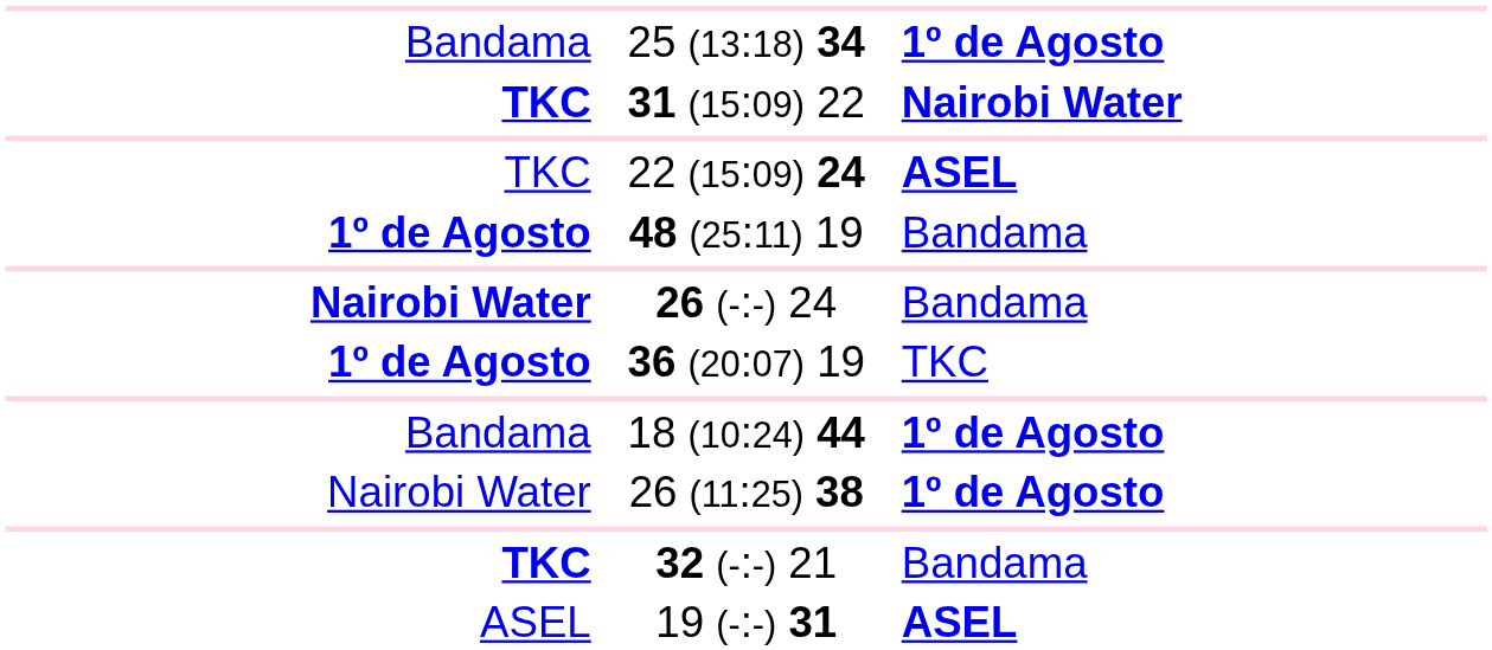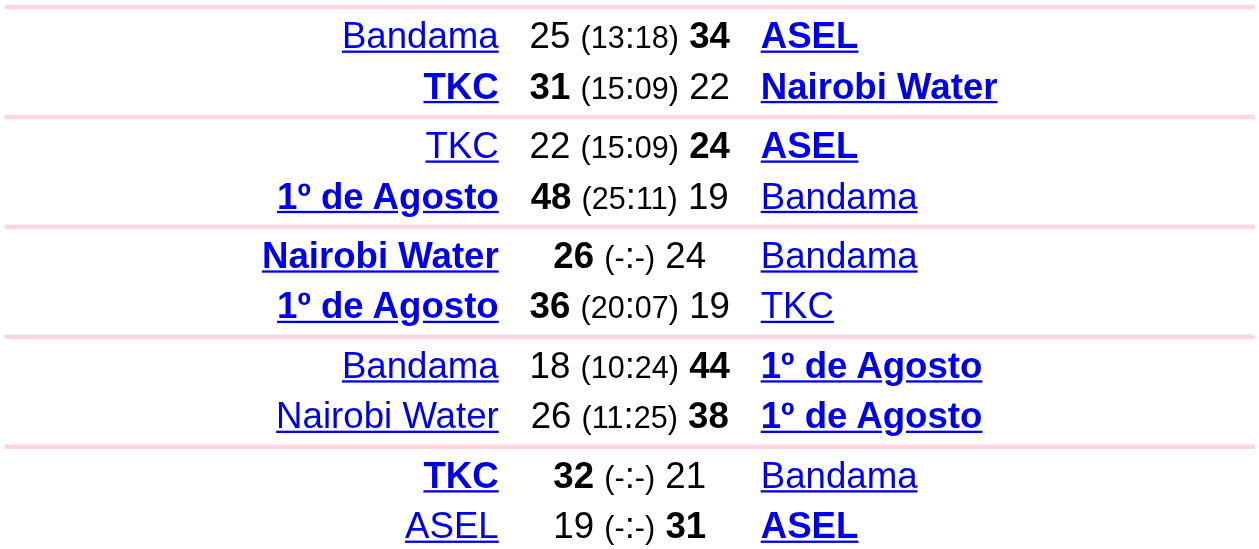25 (13:18) 34 | column 3: 1º de Agosto -> ASEL
